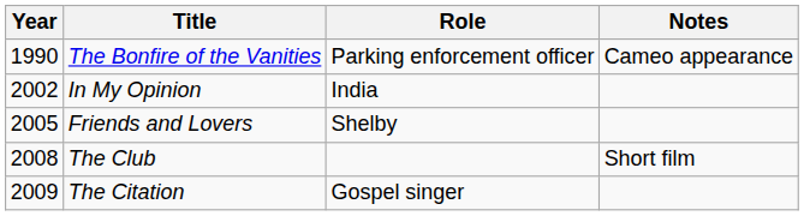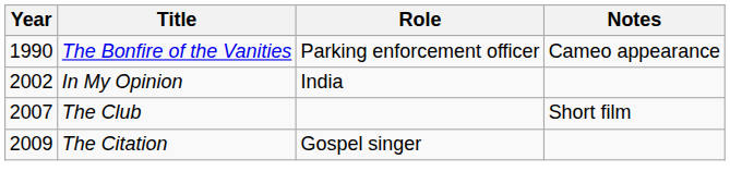- row: 2005 | Friends and Lovers | Shelby
The Club | Year: 2008 -> 2007
